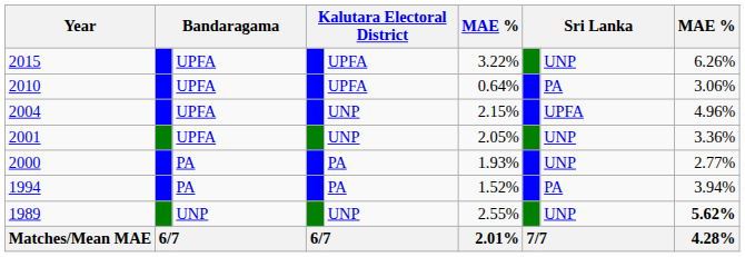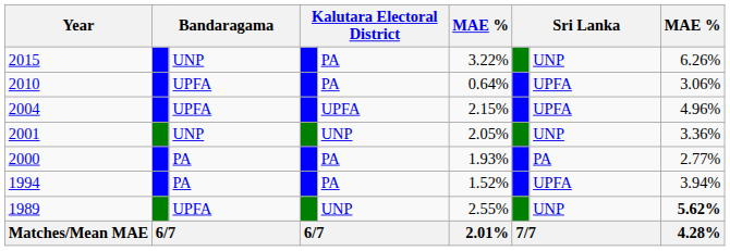2015 | column 3: UPFA -> UNP
2015 | column 5: UPFA -> PA
2010 | column 5: UPFA -> PA
2010 | column 8: PA -> UPFA
2004 | column 5: UNP -> UPFA
2001 | column 3: UPFA -> UNP
2000 | column 8: UNP -> PA
1994 | column 8: PA -> UPFA
1989 | column 3: UNP -> UPFA
